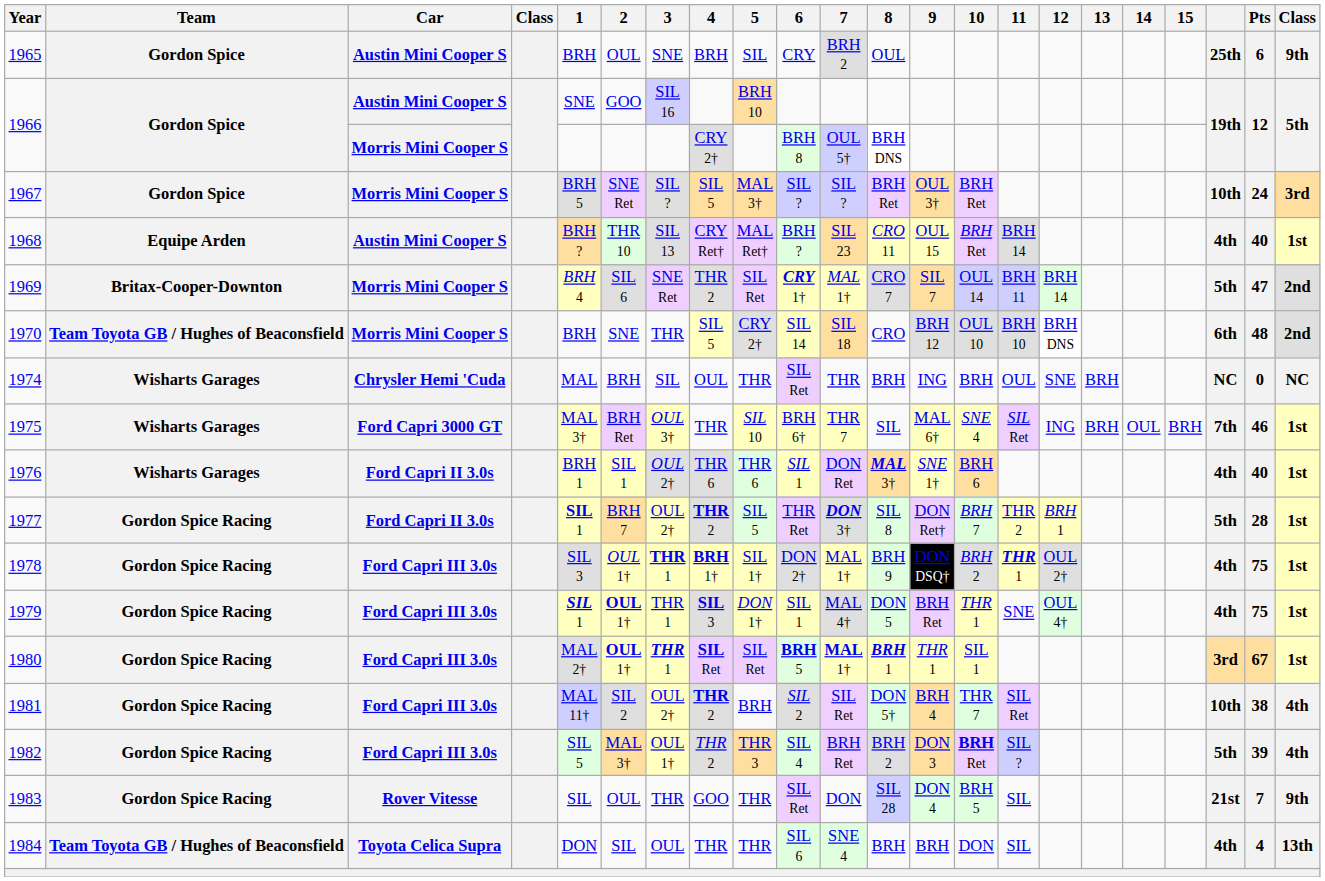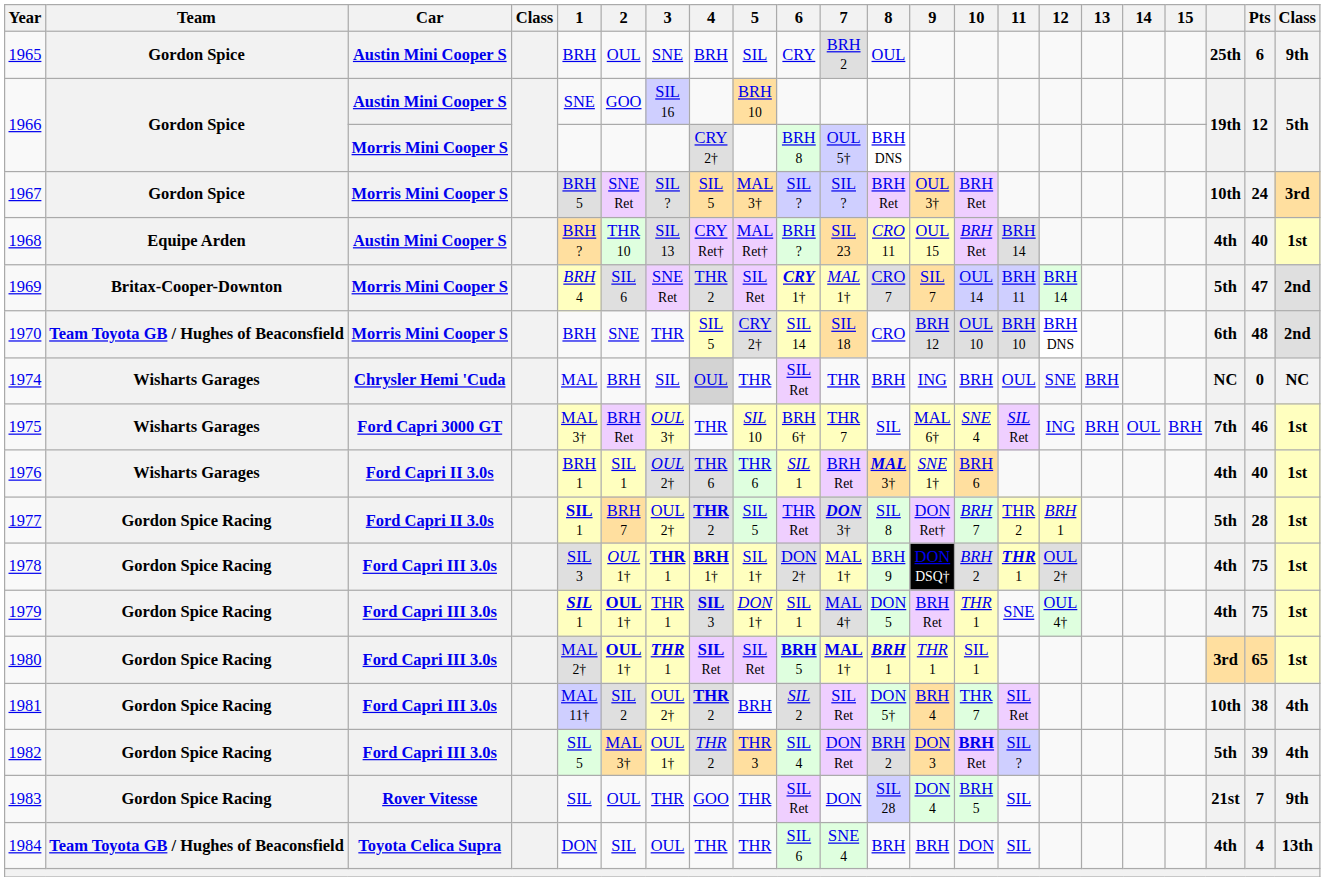1974 | 4: no background -> lightgrey background
1976 | 7: DON Ret -> BRH Ret
1980 | Pts: 67 -> 65
1982 | 7: BRH Ret -> DON Ret
